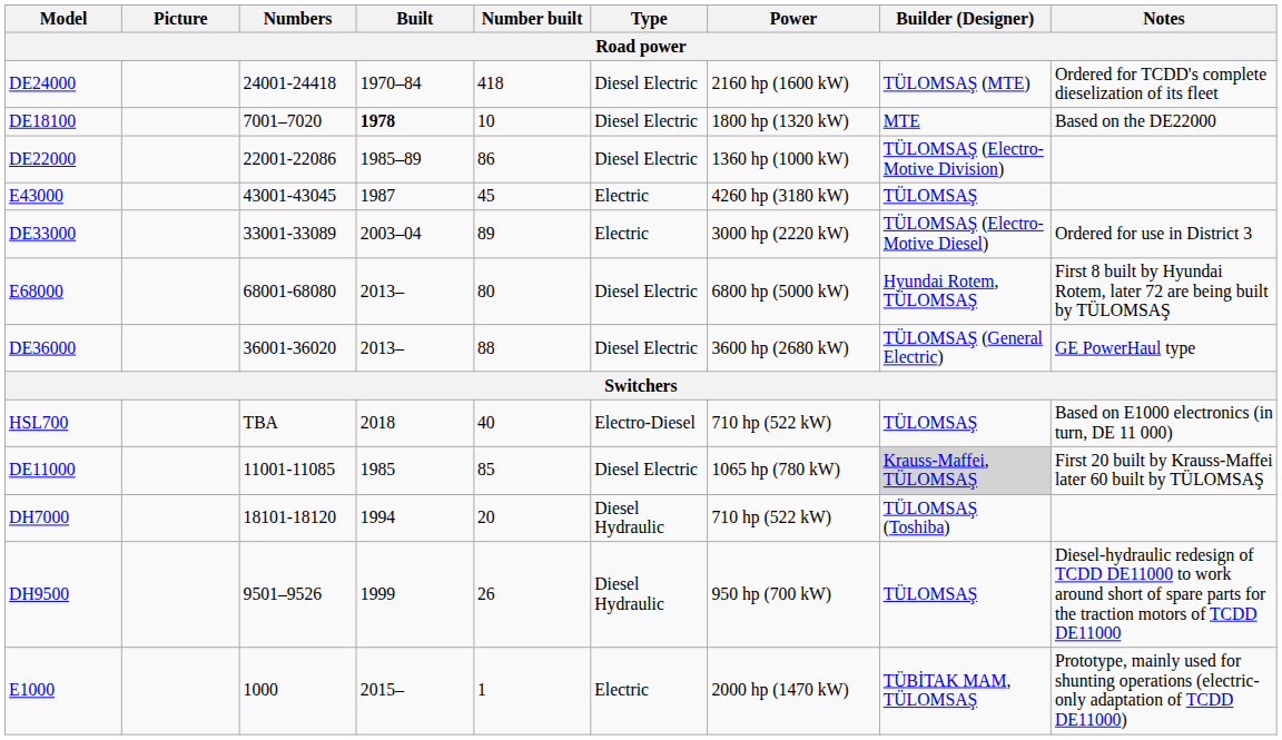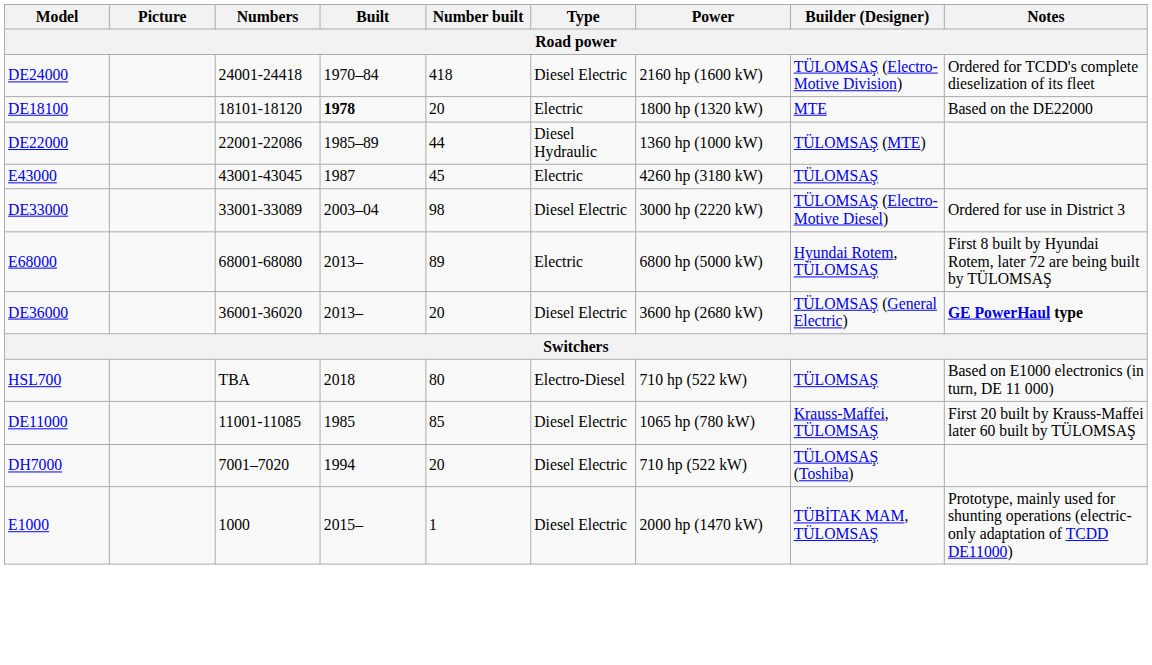DE24000 | Builder (Designer): TÜLOMSAŞ (MTE) -> TÜLOMSAŞ (Electro-Motive Division)
DE18100 | Numbers: 7001–7020 -> 18101-18120
DE18100 | Number built: 10 -> 20
DE18100 | Type: Diesel Electric -> Electric
DE22000 | Number built: 86 -> 44
DE22000 | Type: Diesel Electric -> Diesel Hydraulic
DE22000 | Builder (Designer): TÜLOMSAŞ (Electro-Motive Division) -> TÜLOMSAŞ (MTE)
DE33000 | Number built: 89 -> 98
DE33000 | Type: Electric -> Diesel Electric
E68000 | Number built: 80 -> 89
E68000 | Type: Diesel Electric -> Electric
DE36000 | Number built: 88 -> 20
DE36000 | Notes: normal -> bold
HSL700 | Number built: 40 -> 80
DE11000 | Builder (Designer): lightgrey background -> no background
DH7000 | Numbers: 18101-18120 -> 7001–7020
DH7000 | Type: Diesel Hydraulic -> Diesel Electric
- row: DH9500 | 9501–9526 | 1999 | 26 | Diesel Hydraulic | 950 hp (700 kW) | TÜLOMSAŞ | Diesel-hydraulic redesign of TCDD DE11000 to work around short of spare parts for the traction motors of TCDD DE11000
E1000 | Type: Electric -> Diesel Electric
